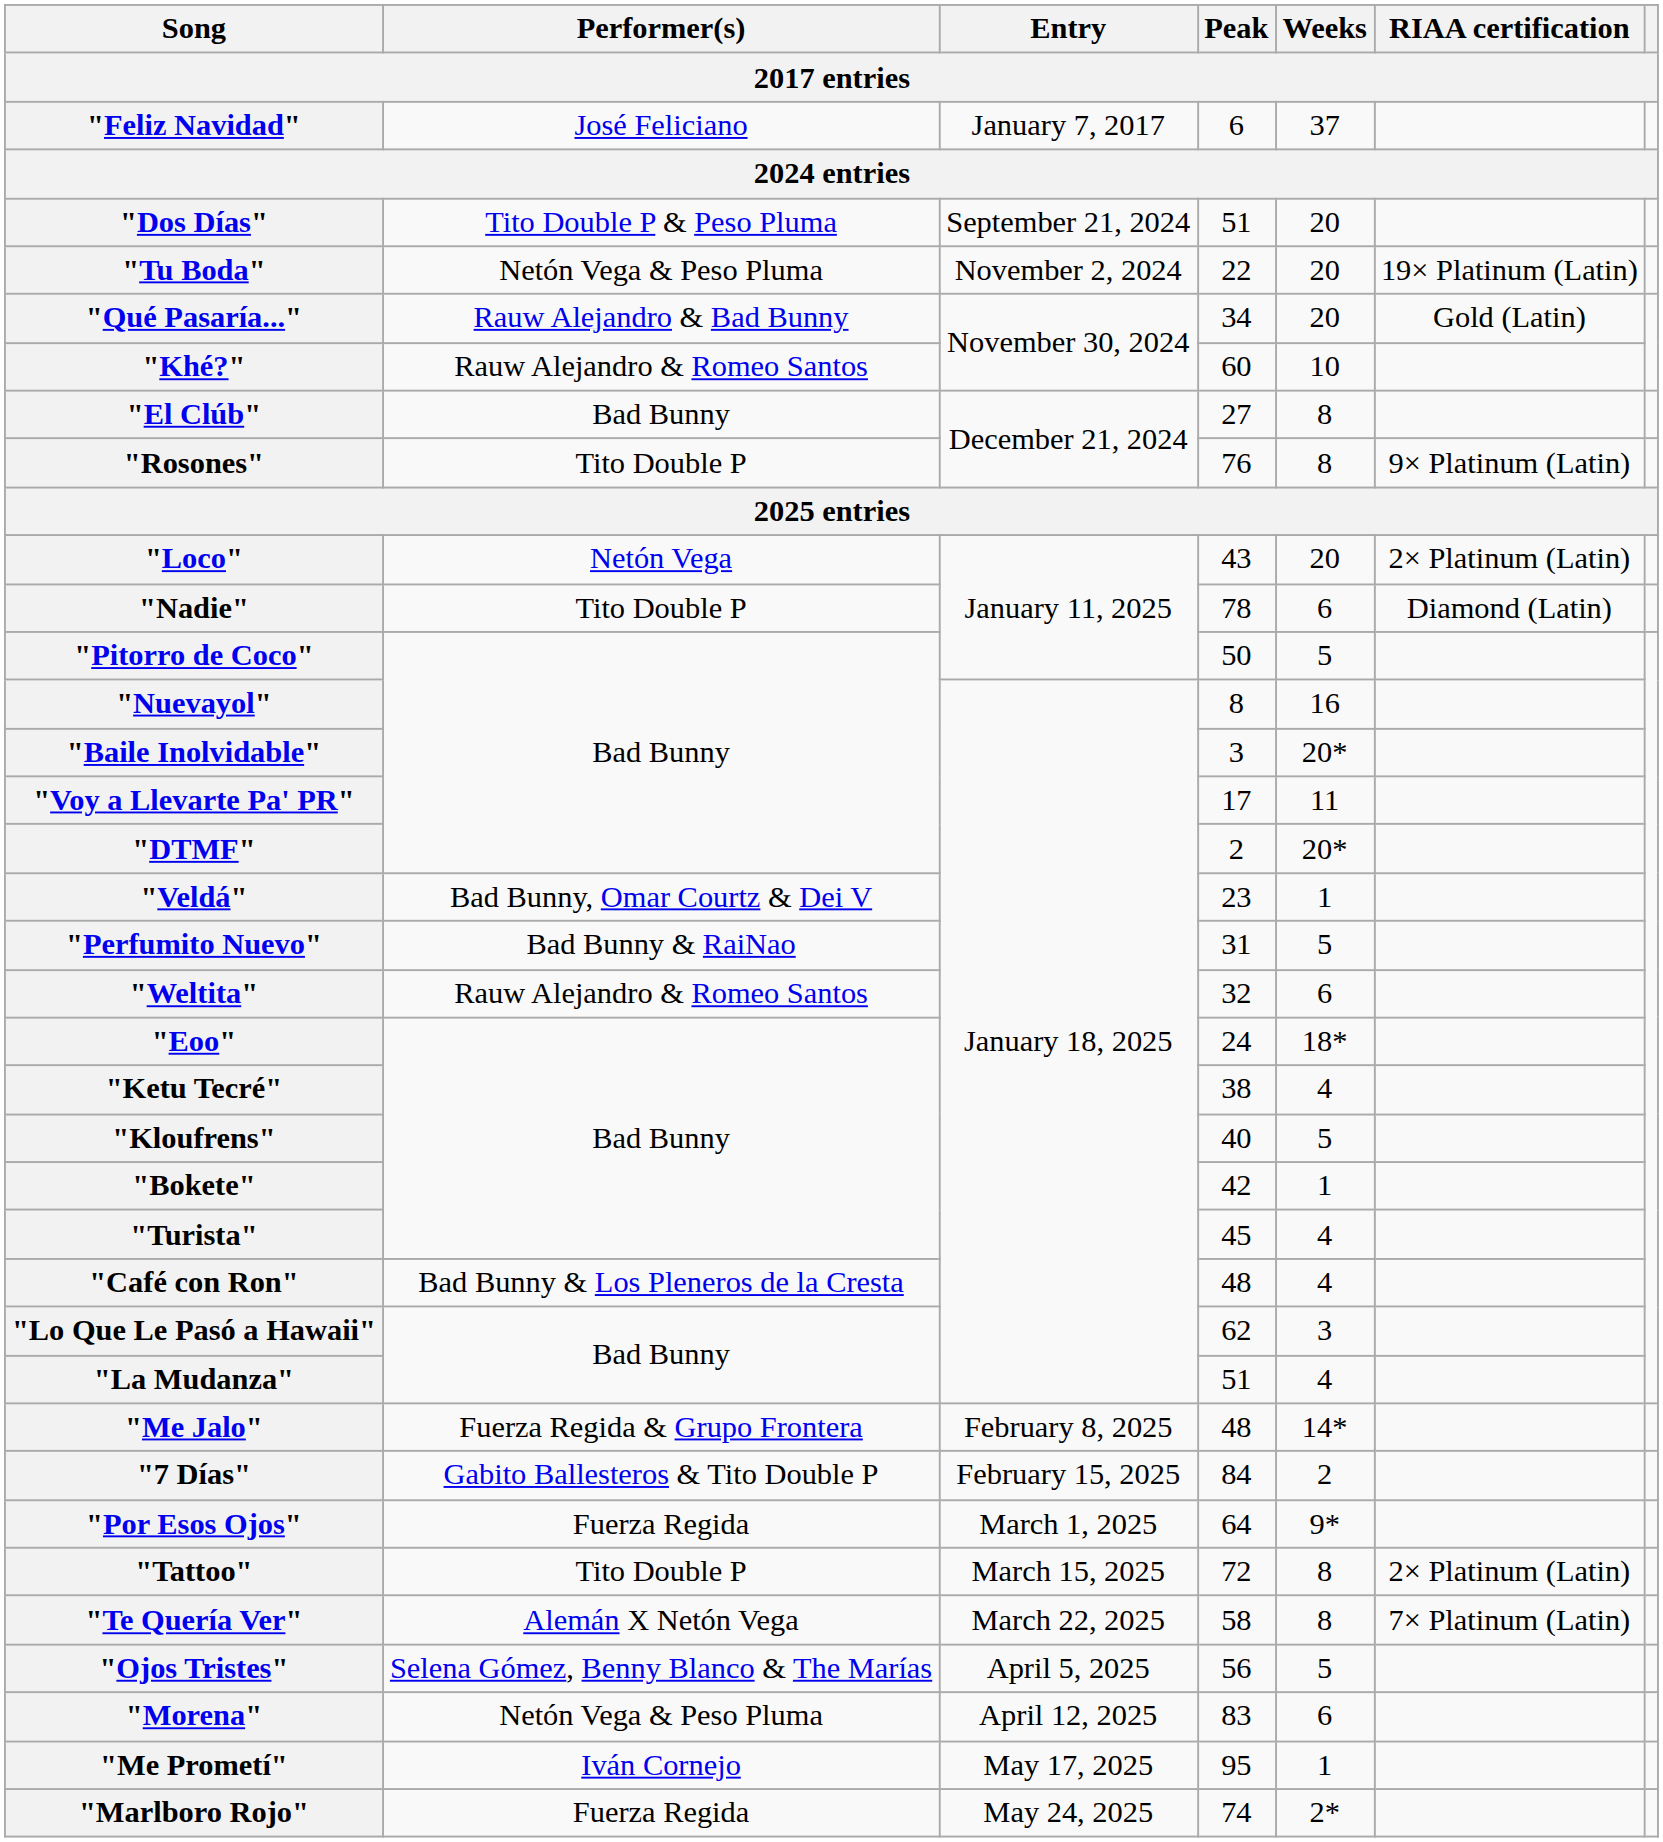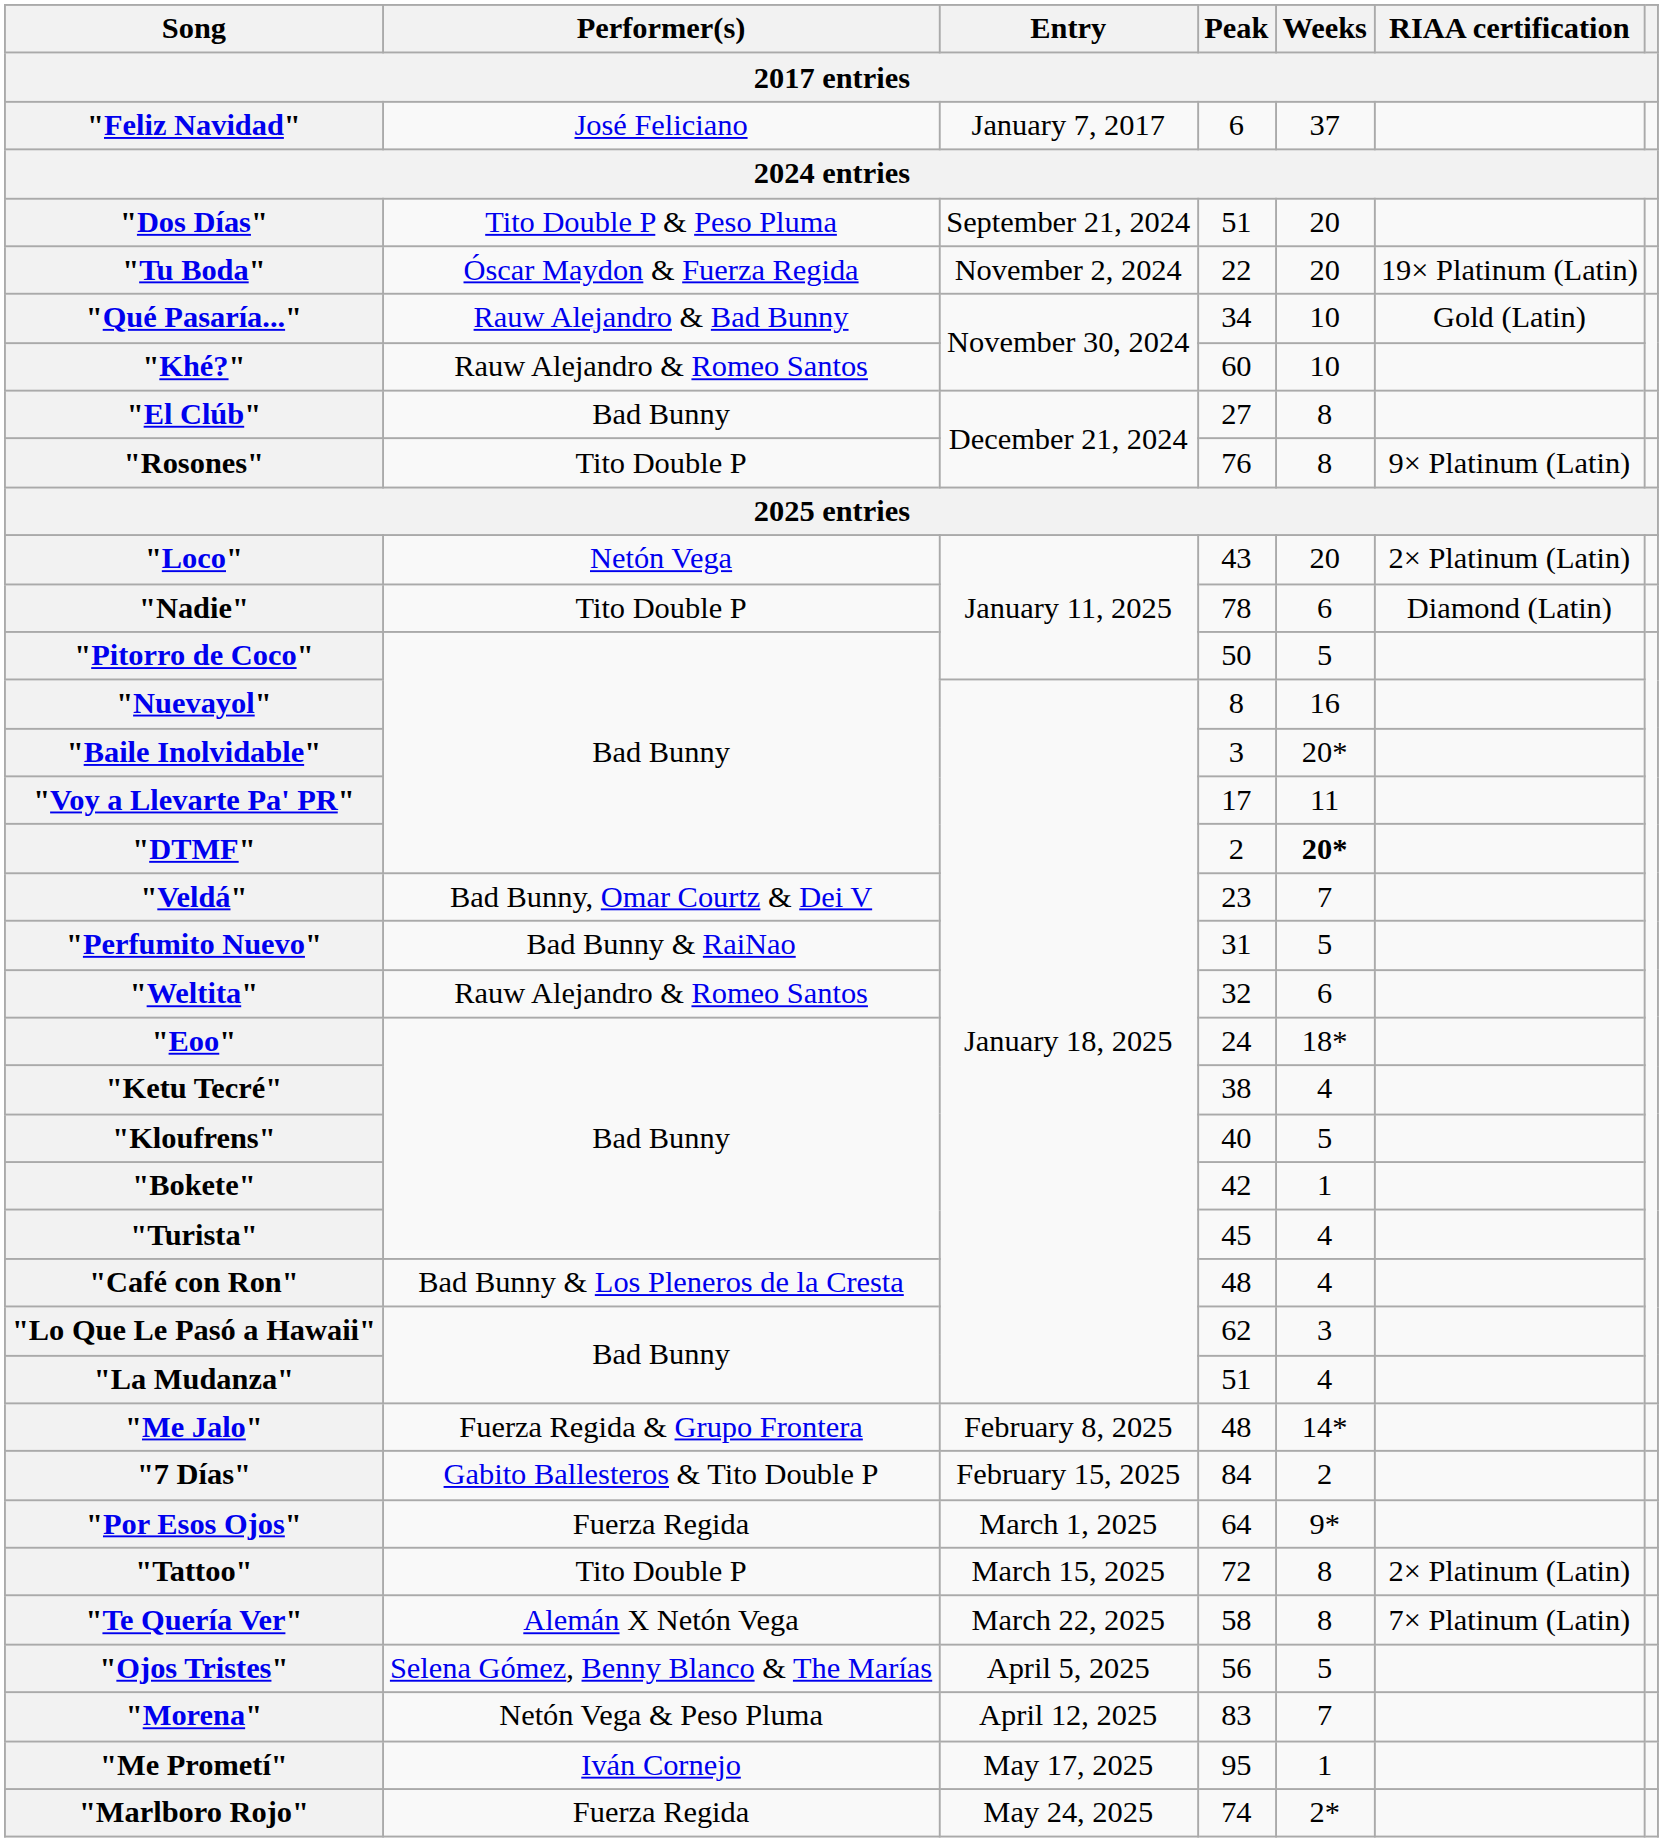"Tu Boda" | Performer(s): Netón Vega & Peso Pluma -> Óscar Maydon & Fuerza Regida
"Qué Pasaría..." | Weeks: 20 -> 10
"DTMF" | Weeks: normal -> bold
"Veldá" | Weeks: 1 -> 7
"Morena" | Weeks: 6 -> 7
